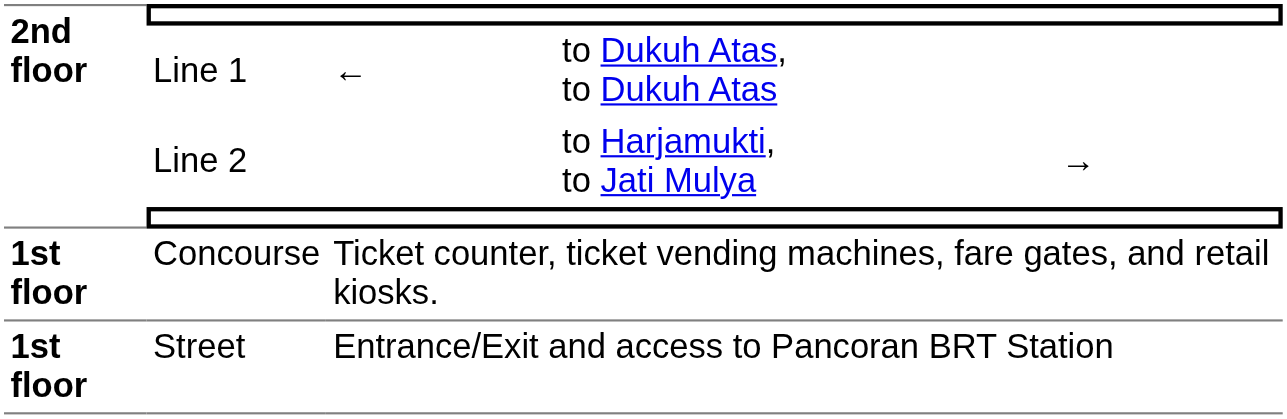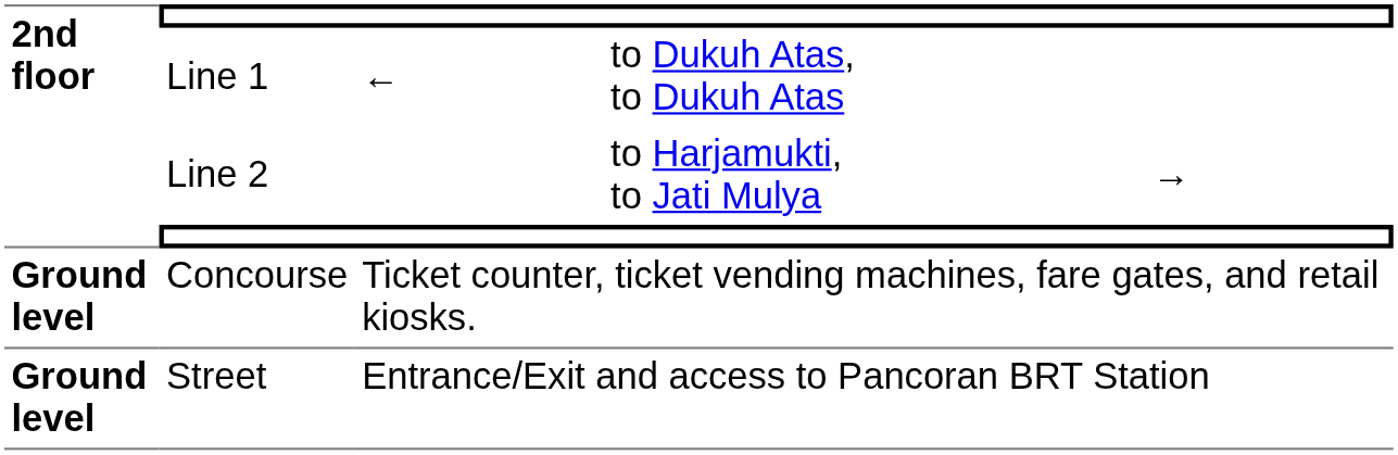Concourse | 2nd floor: 1st floor -> Ground level
Street | 2nd floor: 1st floor -> Ground level
